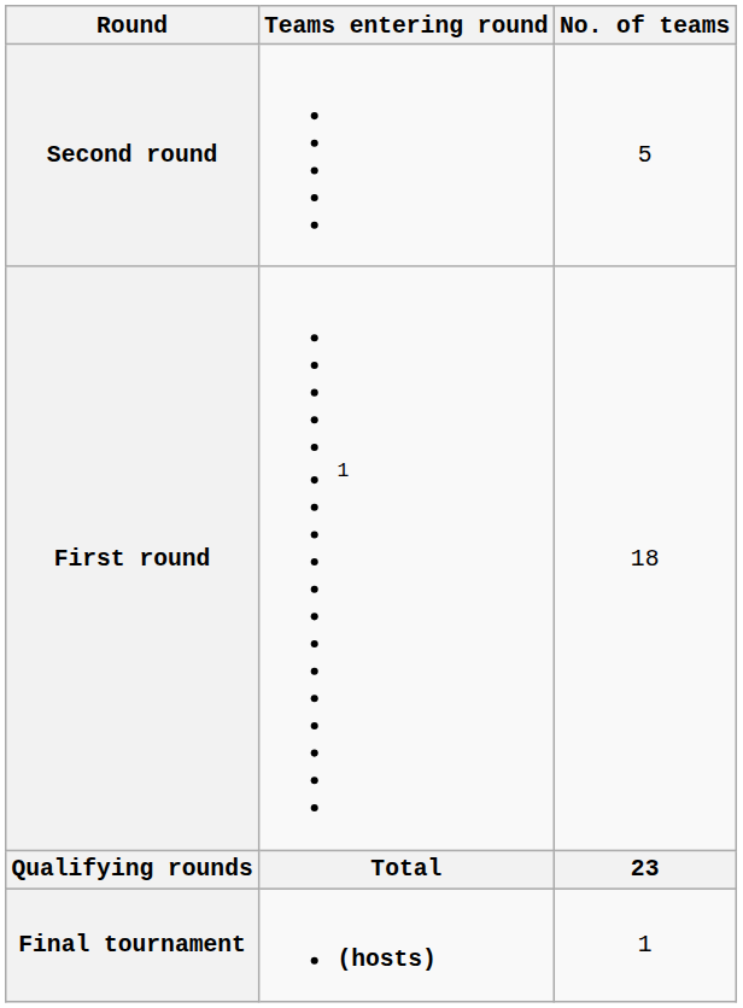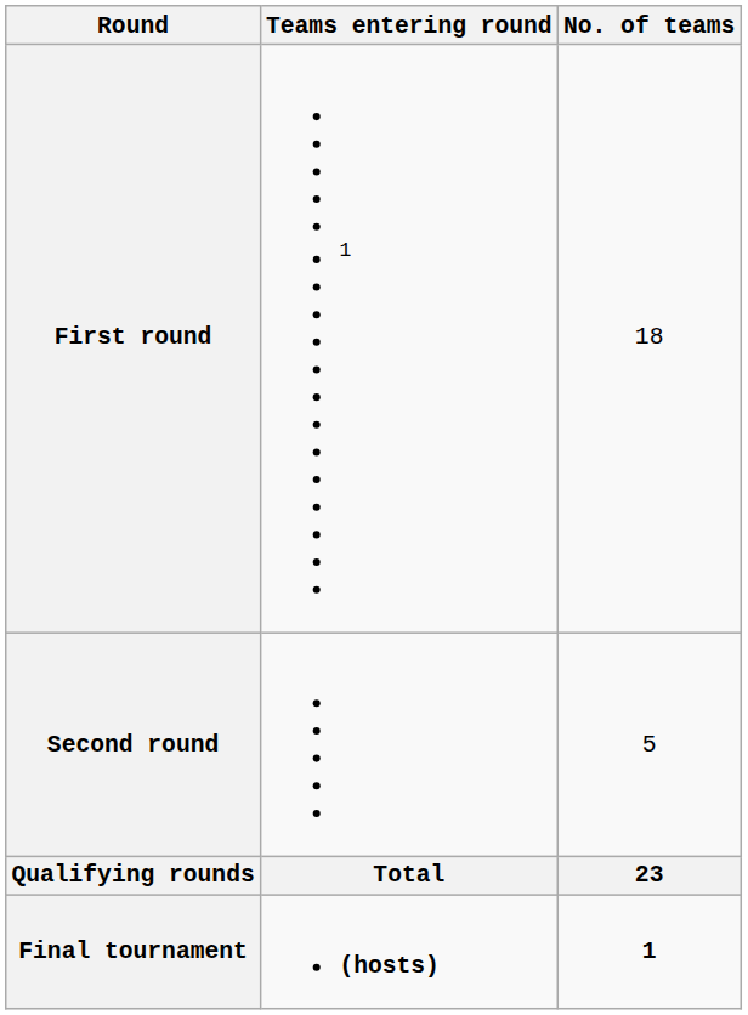rows swapped: First round <-> Second round
Final tournament | No. of teams: normal -> bold
